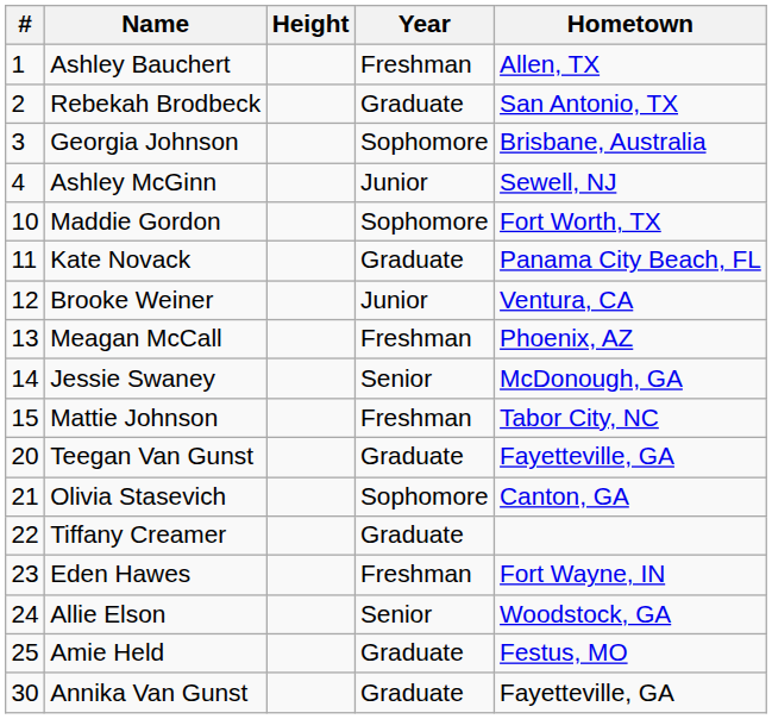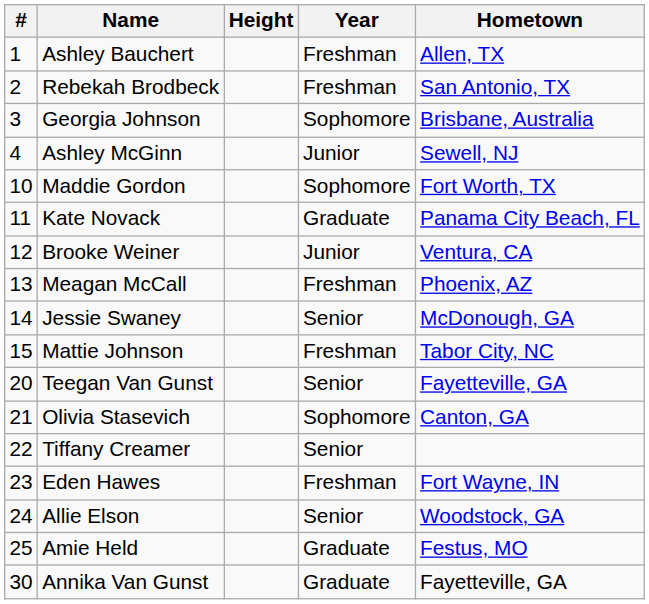Rebekah Brodbeck | Year: Graduate -> Freshman
Teegan Van Gunst | Year: Graduate -> Senior
Tiffany Creamer | Year: Graduate -> Senior
